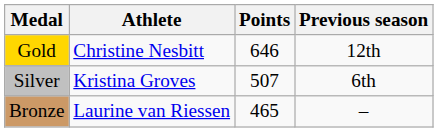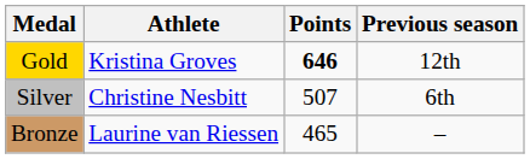Gold | Athlete: Christine Nesbitt -> Kristina Groves
Gold | Points: normal -> bold
Silver | Athlete: Kristina Groves -> Christine Nesbitt
